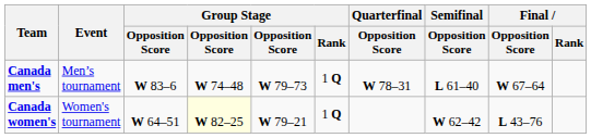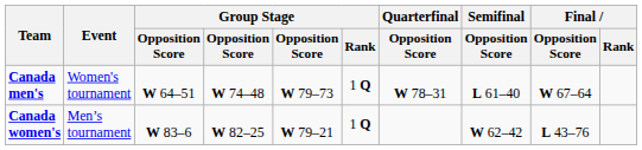Canada men's | Event: Men’s tournament -> Women's tournament
Canada men's | column 3: W 83–6 -> W 64–51
Canada women's | Event: Women's tournament -> Men’s tournament
Canada women's | column 3: W 64–51 -> W 83–6
Canada women's | column 4: lightyellow background -> no background
